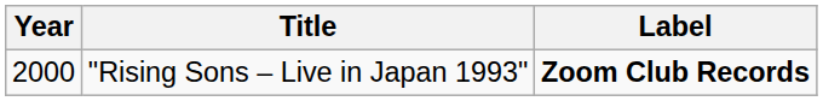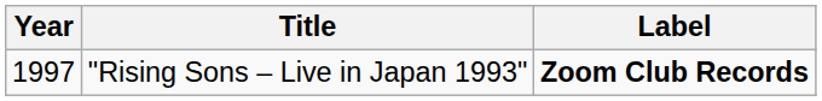"Rising Sons – Live in Japan 1993" | Year: 2000 -> 1997
